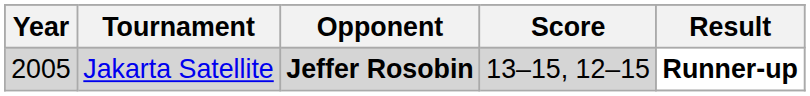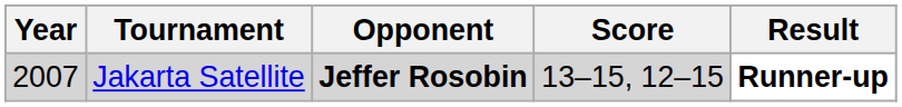Jakarta Satellite | Year: 2005 -> 2007
